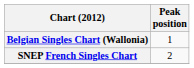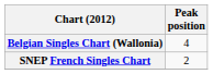Belgian Singles Chart (Wallonia) | Peak position: 1 -> 4
